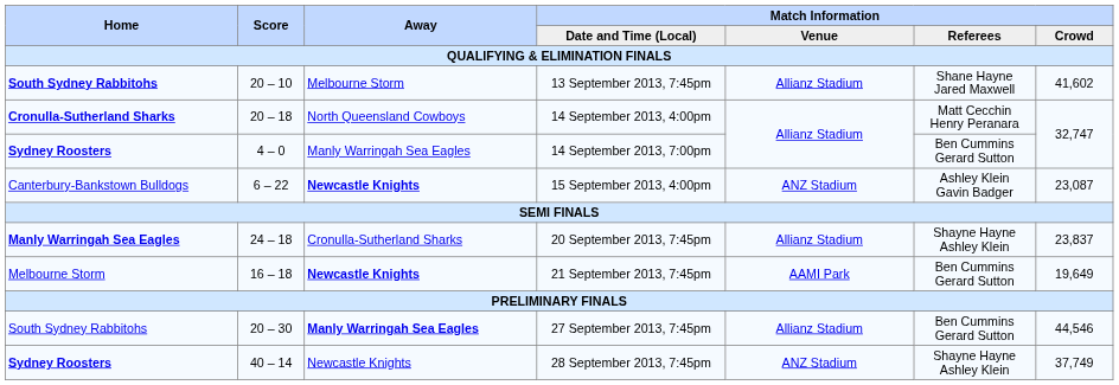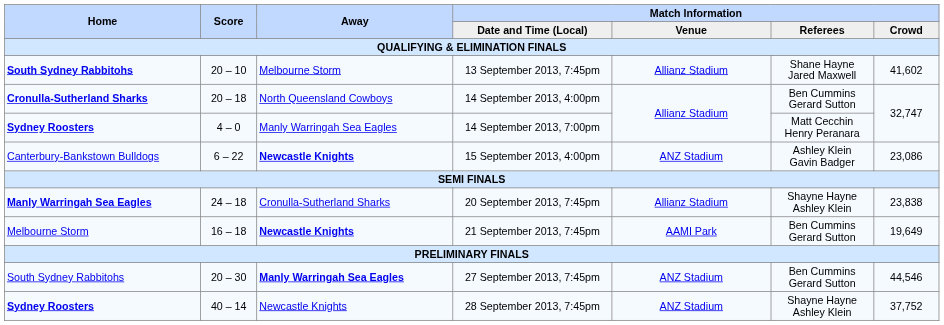14 September 2013, 4:00pm | Match Information / Referees: Matt Cecchin Henry Peranara -> Ben Cummins Gerard Sutton
14 September 2013, 7:00pm | Match Information / Referees: Ben Cummins Gerard Sutton -> Matt Cecchin Henry Peranara
15 September 2013, 4:00pm | Match Information / Crowd: 23,087 -> 23,086
20 September 2013, 7:45pm | Match Information / Crowd: 23,837 -> 23,838
27 September 2013, 7:45pm | Match Information / Venue: Allianz Stadium -> ANZ Stadium
28 September 2013, 7:45pm | Match Information / Crowd: 37,749 -> 37,752
